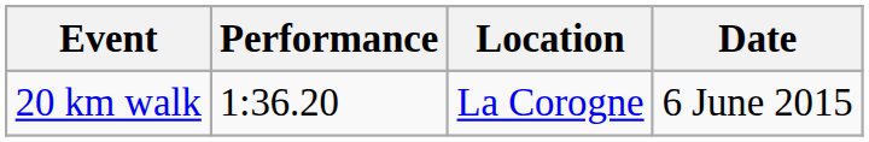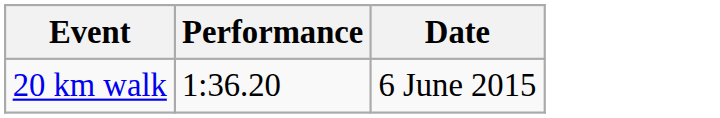- column: Location | La Corogne
